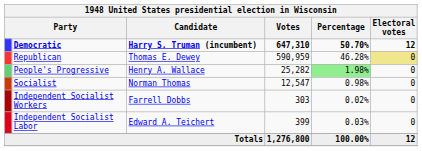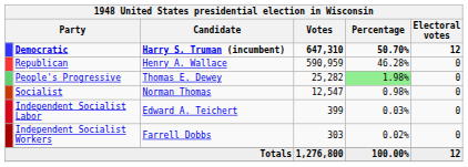Republican | Candidate: Thomas E. Dewey -> Henry A. Wallace
Republican | Electoral votes: khaki background -> no background
People's Progressive | Candidate: Henry A. Wallace -> Thomas E. Dewey
rows swapped: Independent Socialist Labor <-> Independent Socialist Workers
